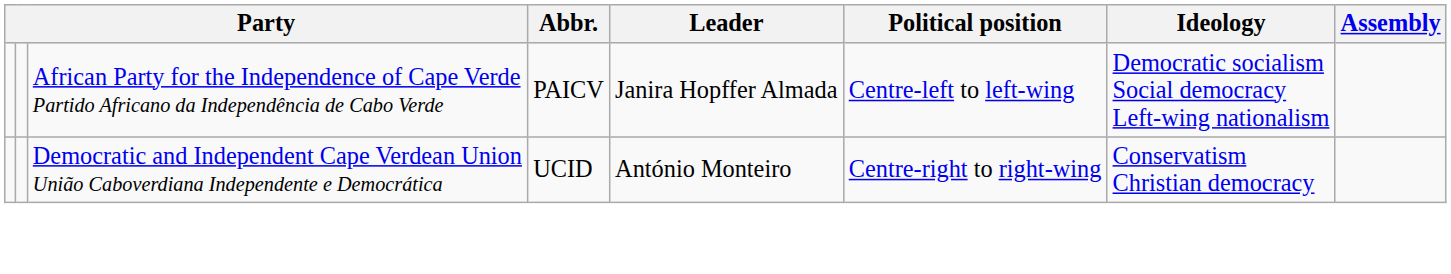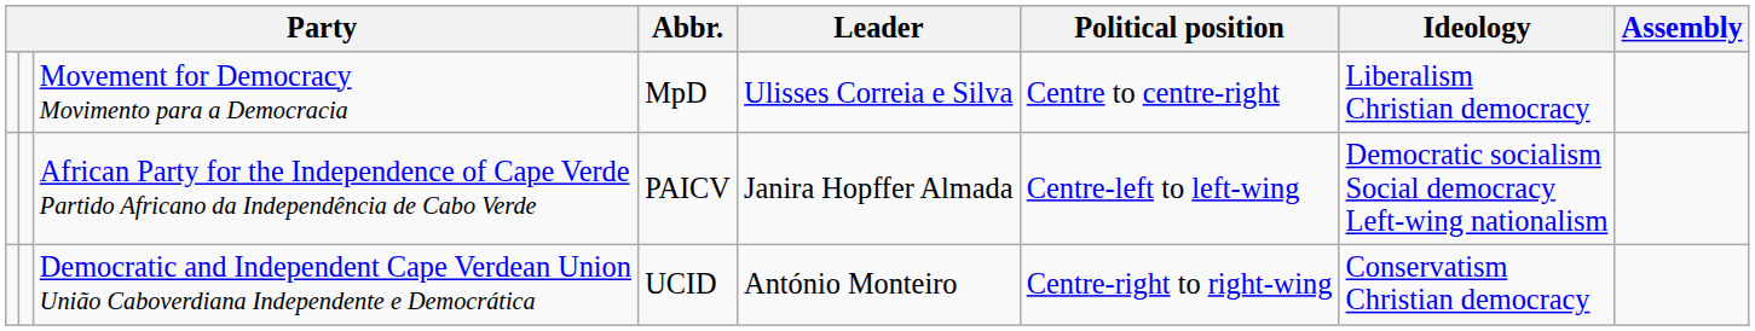+ row: Movement for Democracy Movimento para a Democracia | MpD | Ulisses Correia e Silva | Centre to centre-right | Liberalism Christian democracy
